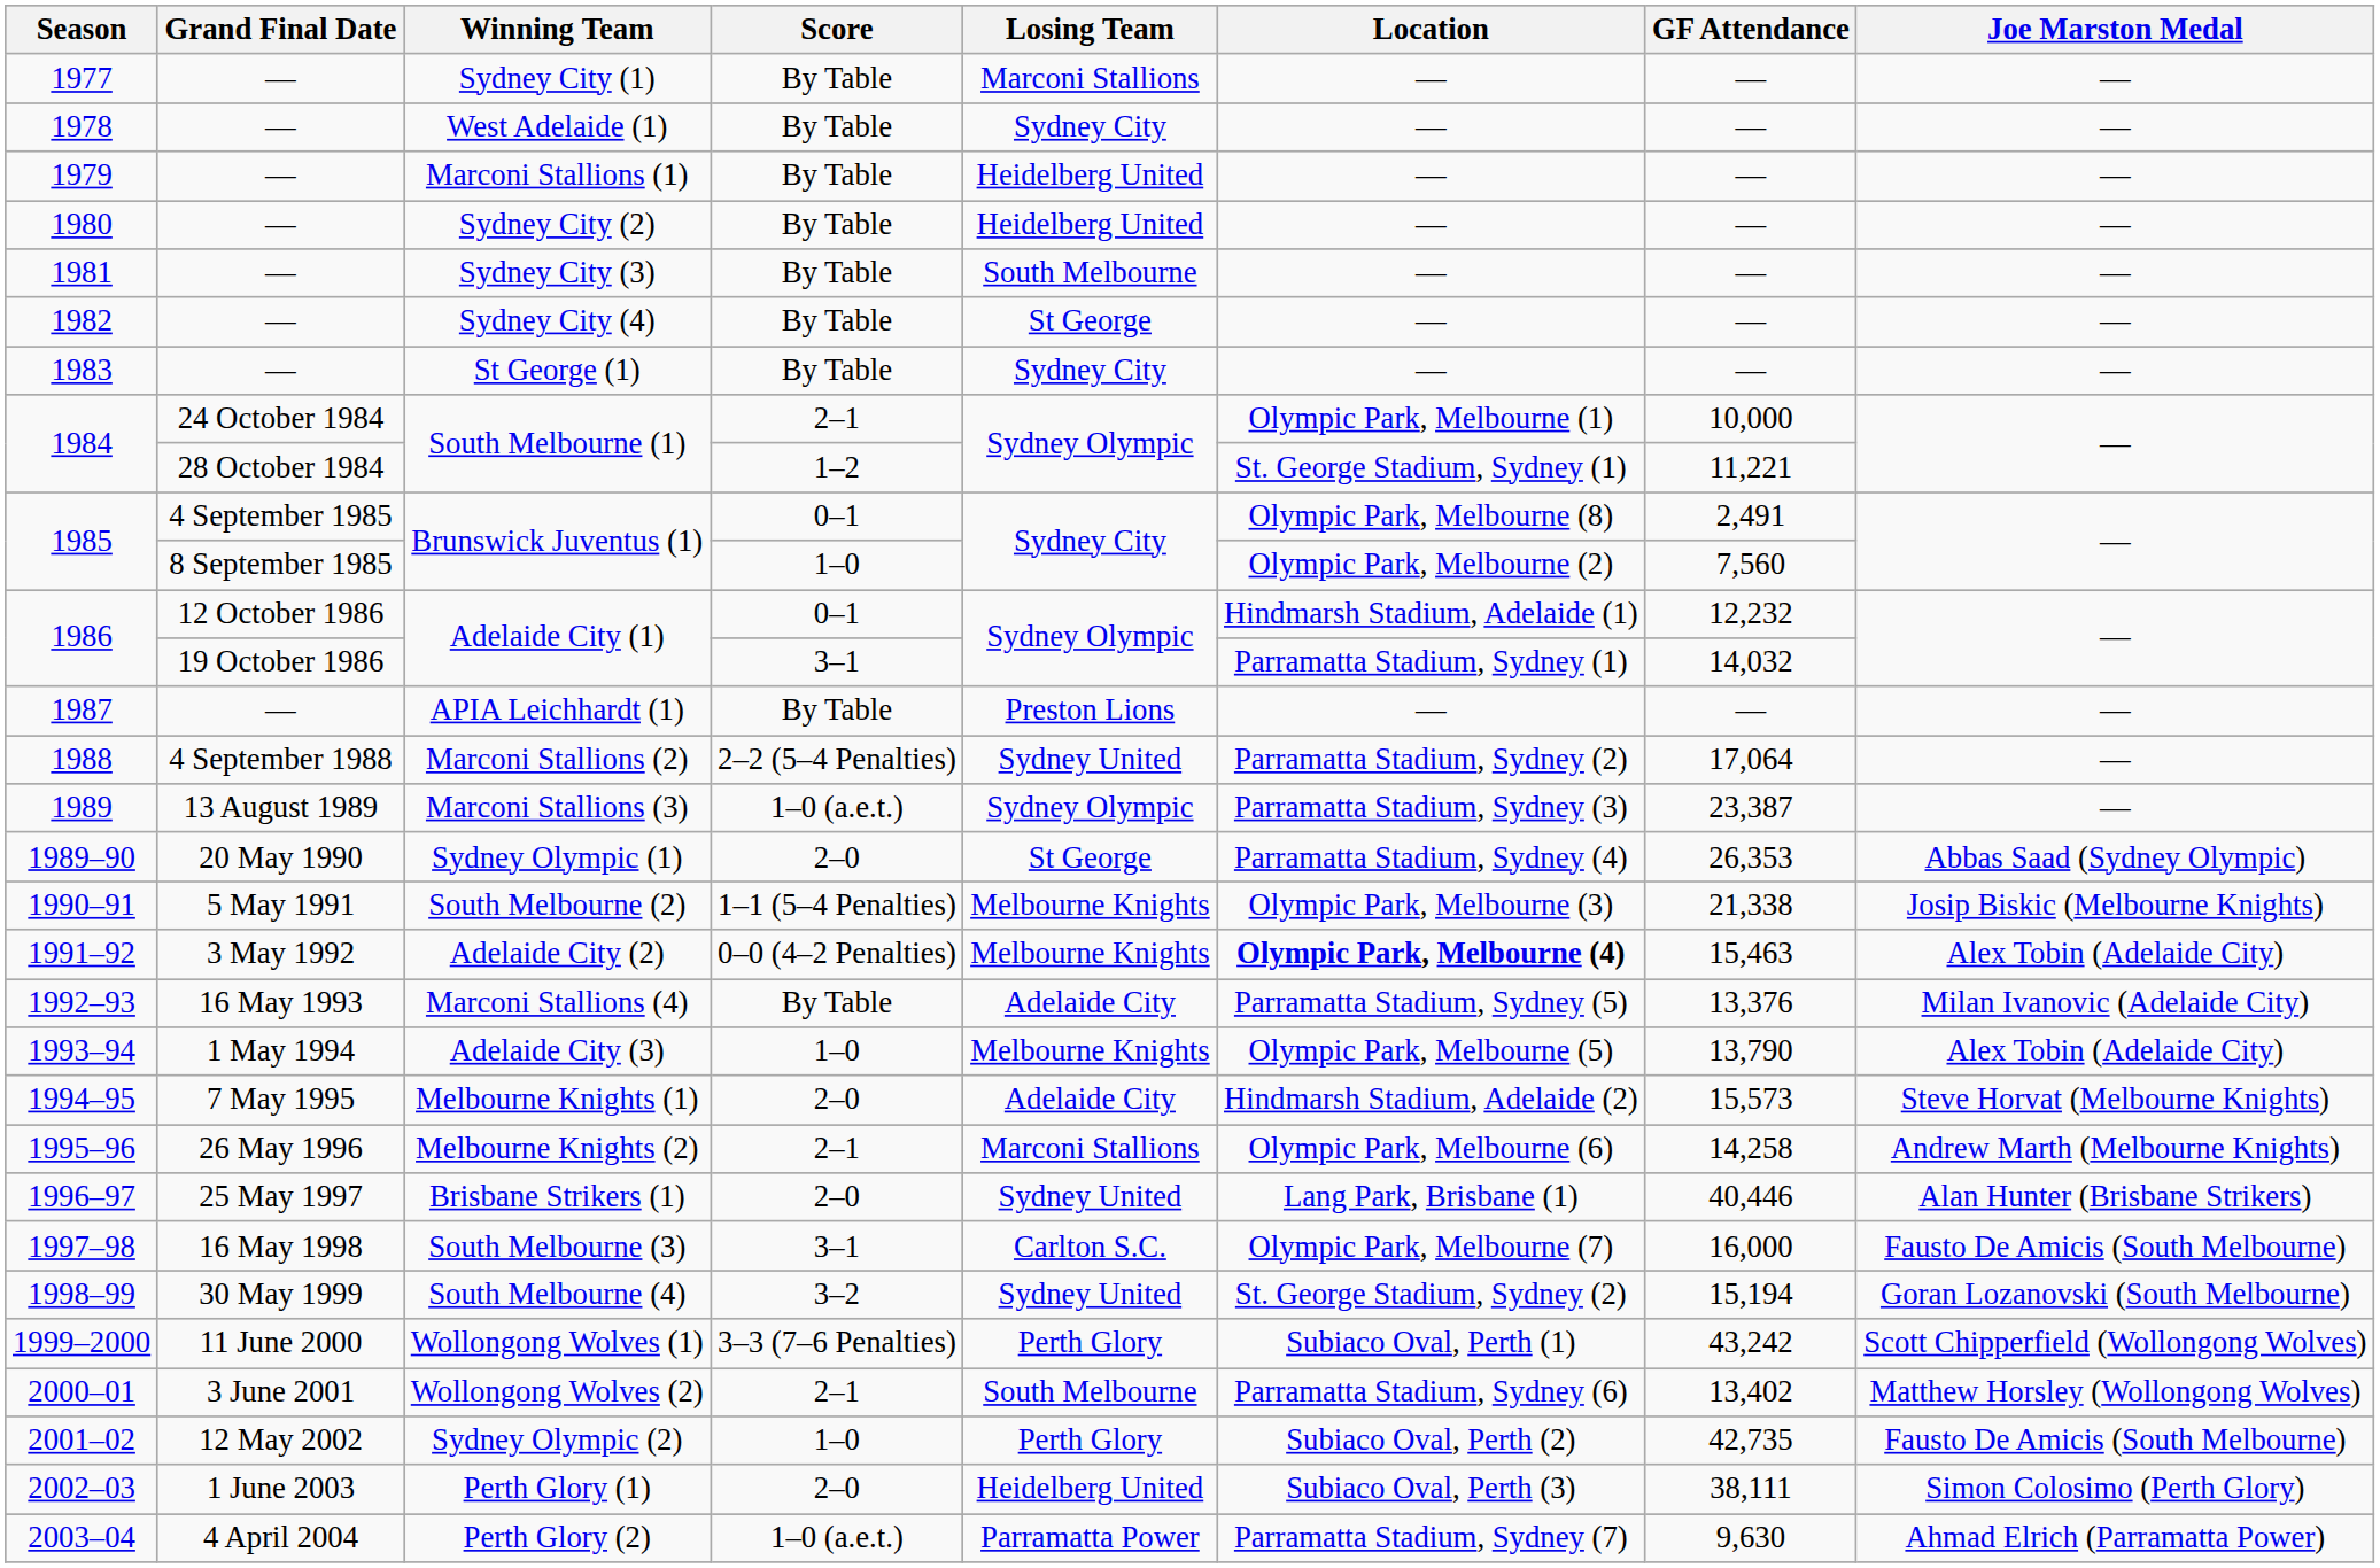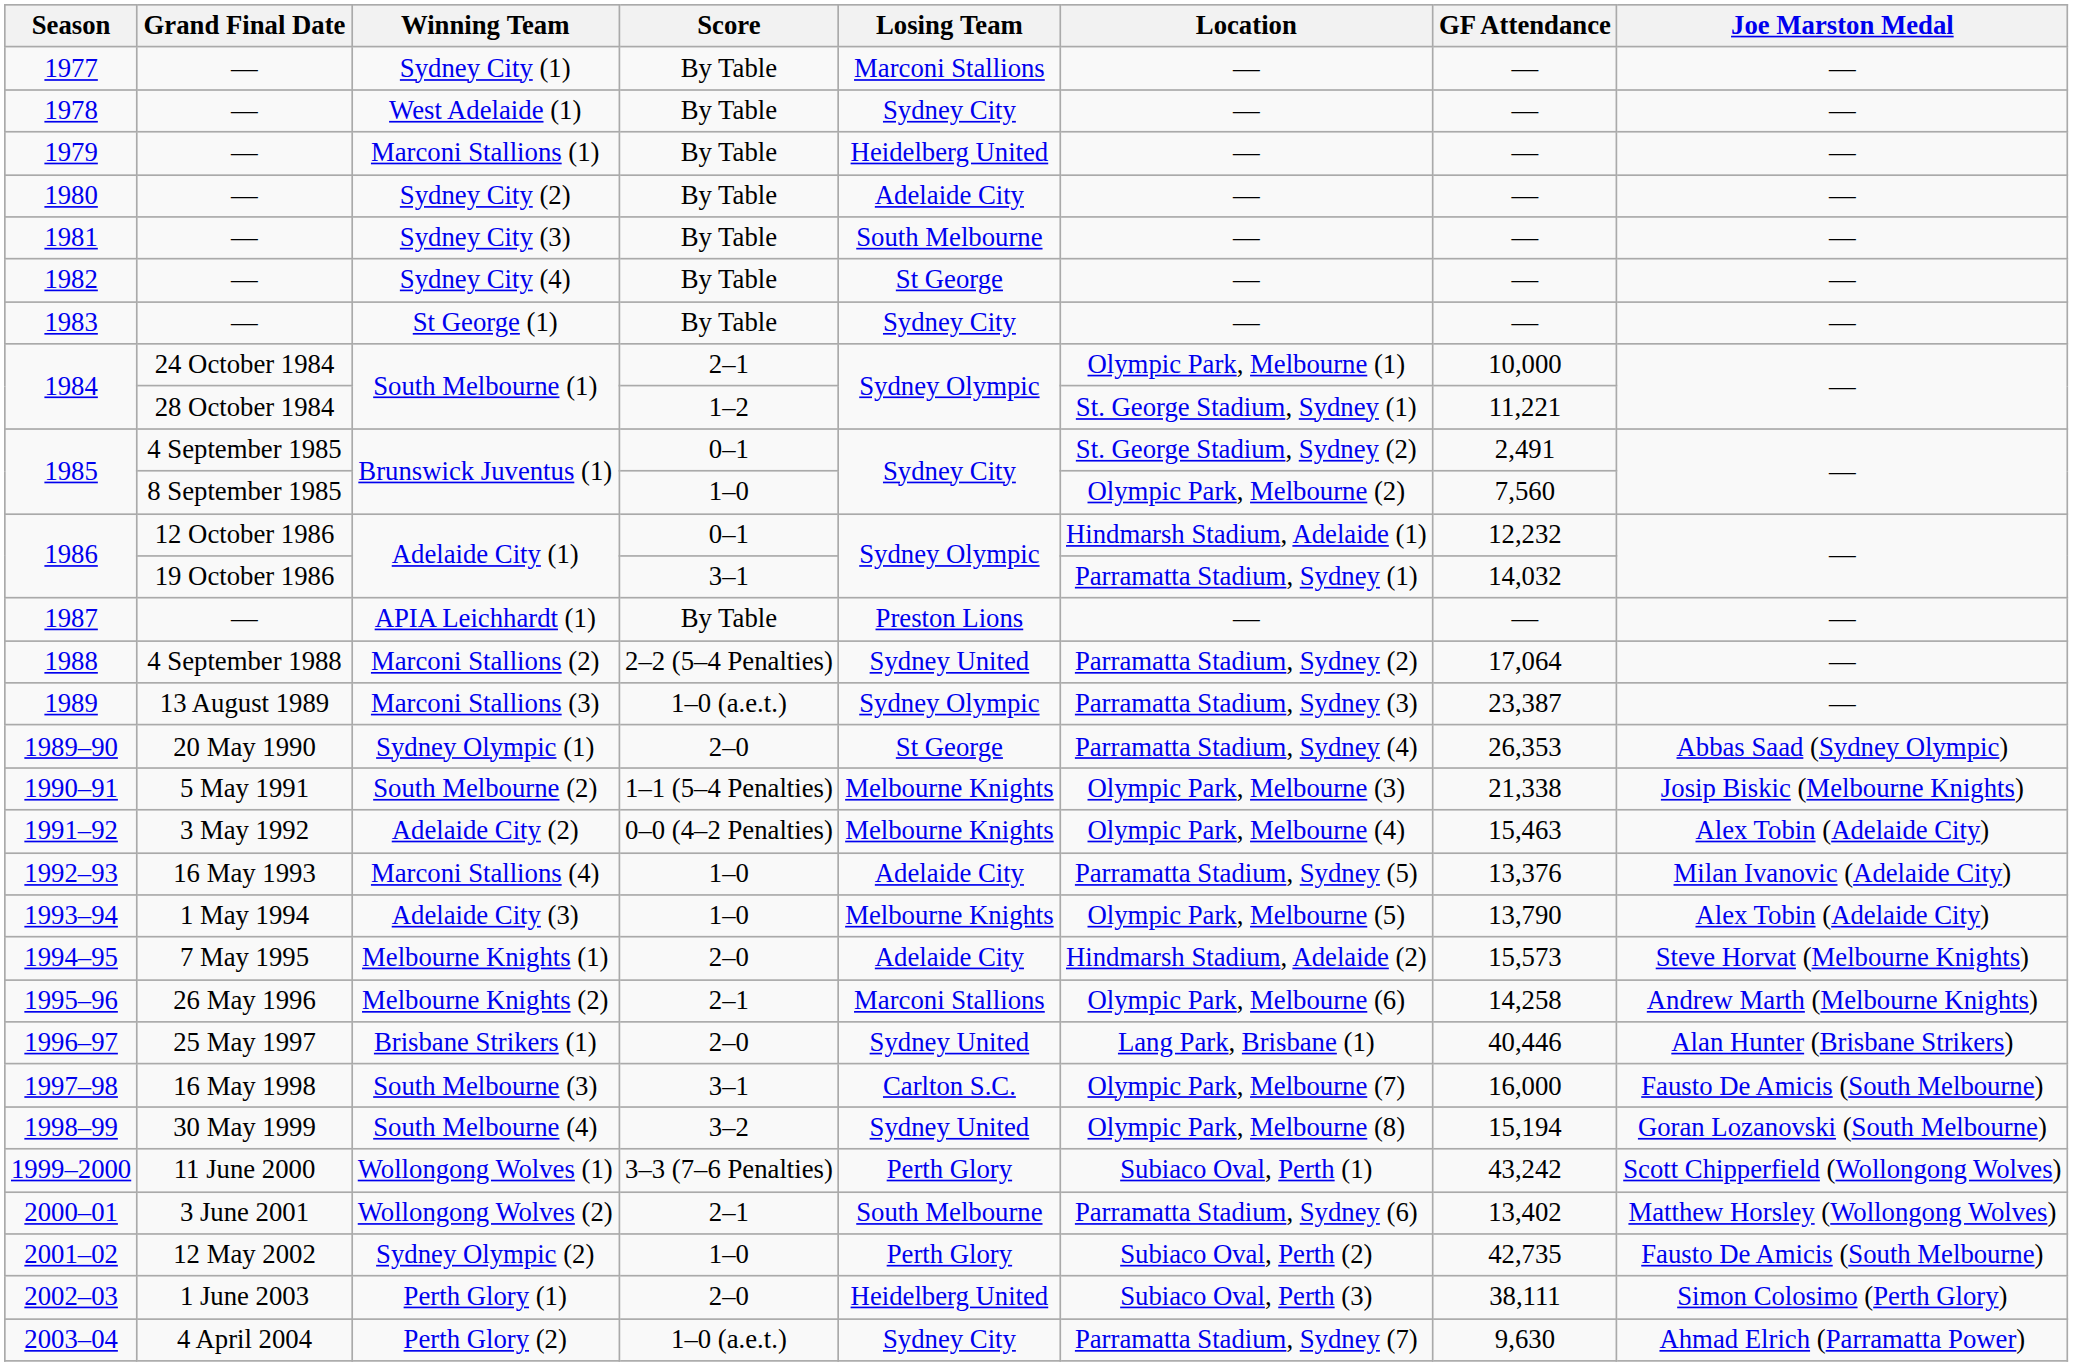Sydney City (2) | Losing Team: Heidelberg United -> Adelaide City
4 September 1985 / Brunswick Juventus (1) | Location: Olympic Park, Melbourne (8) -> St. George Stadium, Sydney (2)
Adelaide City (2) | Location: bold -> normal
Marconi Stallions (4) | Score: By Table -> 1–0
South Melbourne (4) | Location: St. George Stadium, Sydney (2) -> Olympic Park, Melbourne (8)
Perth Glory (2) | Losing Team: Parramatta Power -> Sydney City
